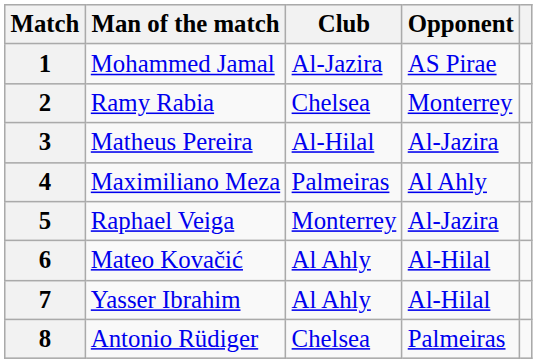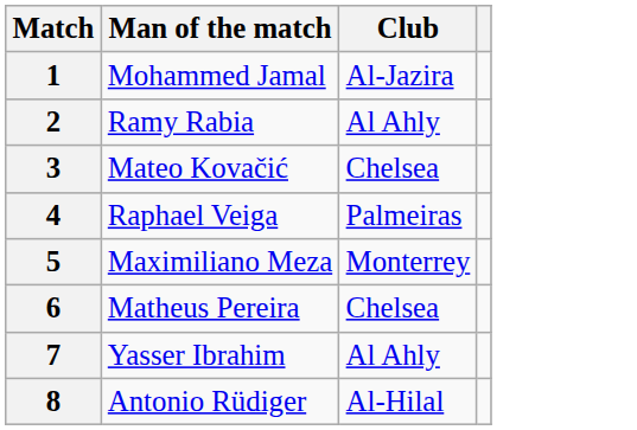- column: Opponent | AS Pirae | Monterrey | Al-Jazira | Al Ahly | Al-Jazira | Al-Hilal | Al-Hilal | Palmeiras
2 | Club: Chelsea -> Al Ahly
3 | Man of the match: Matheus Pereira -> Mateo Kovačić
3 | Club: Al-Hilal -> Chelsea
4 | Man of the match: Maximiliano Meza -> Raphael Veiga
5 | Man of the match: Raphael Veiga -> Maximiliano Meza
6 | Man of the match: Mateo Kovačić -> Matheus Pereira
6 | Club: Al Ahly -> Chelsea
8 | Club: Chelsea -> Al-Hilal
